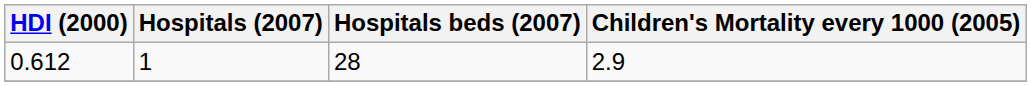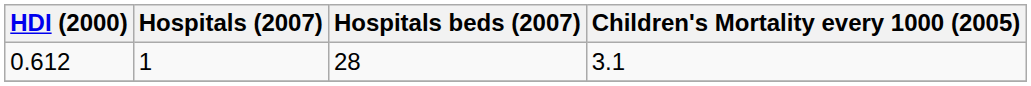0.612 | Children's Mortality every 1000 (2005): 2.9 -> 3.1
